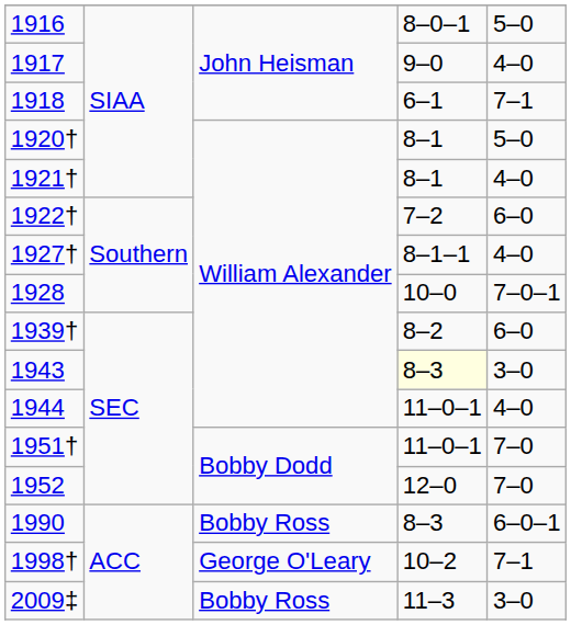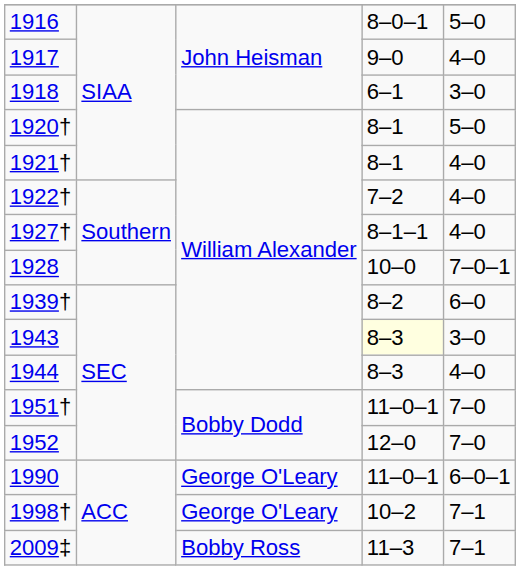1918 | column 5: 7–1 -> 3–0
1922† | column 5: 6–0 -> 4–0
1944 | column 4: 11–0–1 -> 8–3
1990 | column 3: Bobby Ross -> George O'Leary
1990 | column 4: 8–3 -> 11–0–1
2009‡ | column 5: 3–0 -> 7–1
